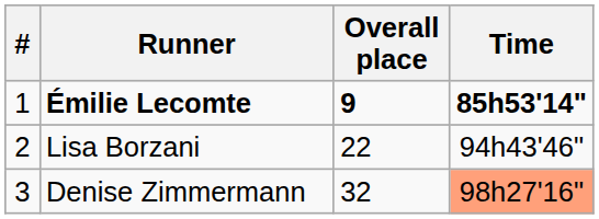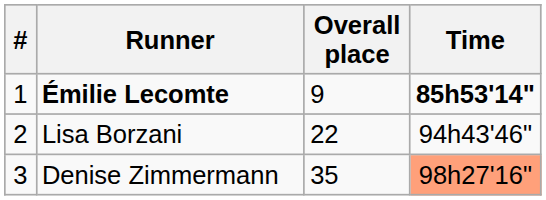Émilie Lecomte | Overall place: bold -> normal
Denise Zimmermann | Overall place: 32 -> 35
